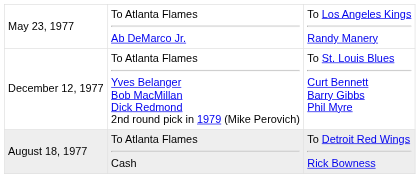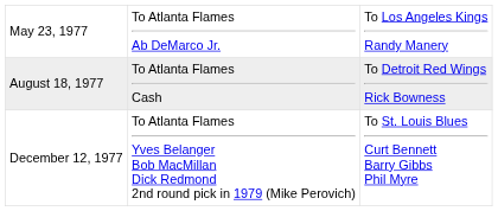rows swapped: August 18, 1977 <-> December 12, 1977
